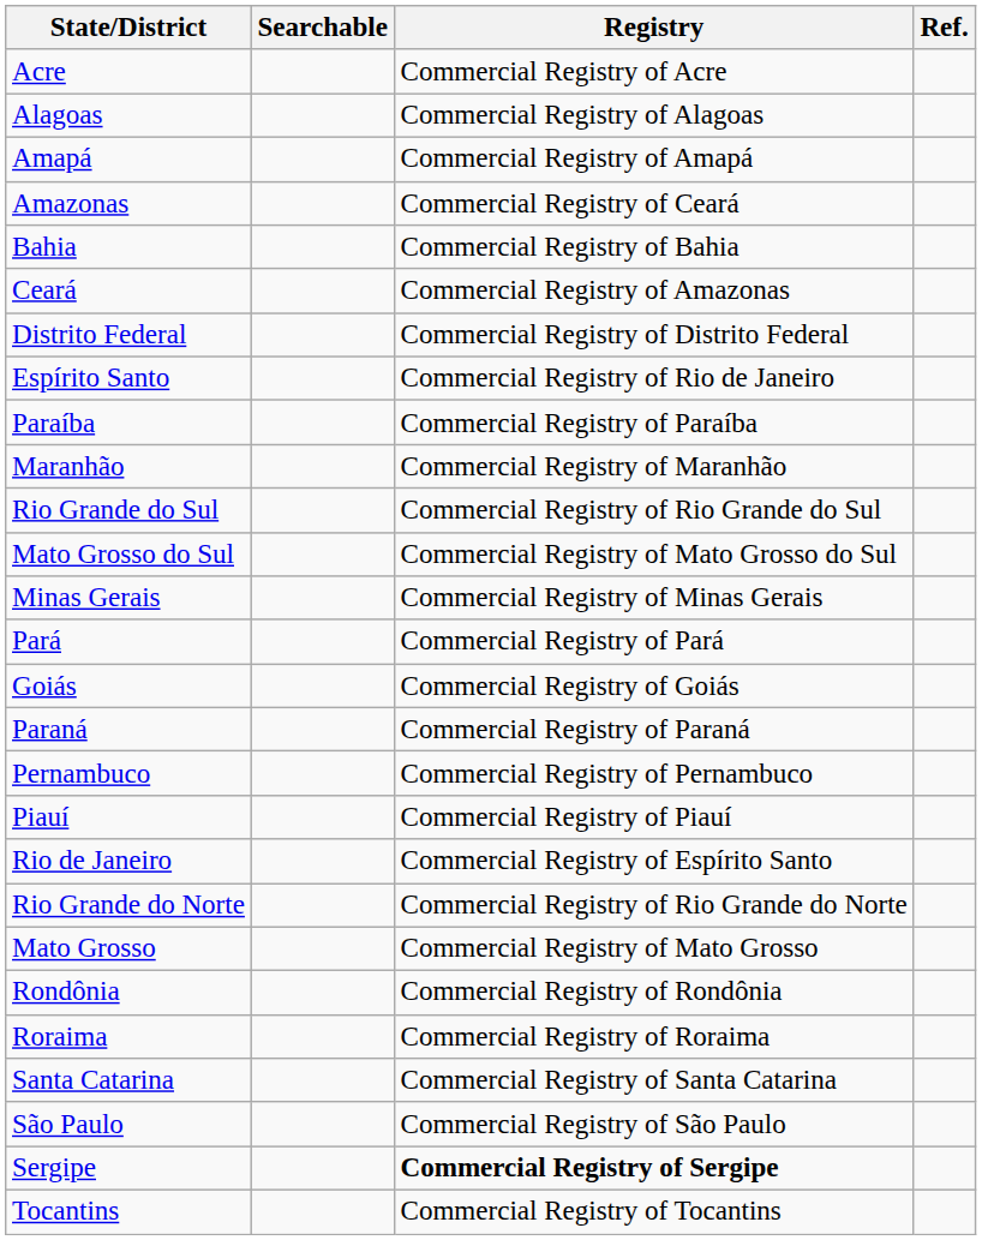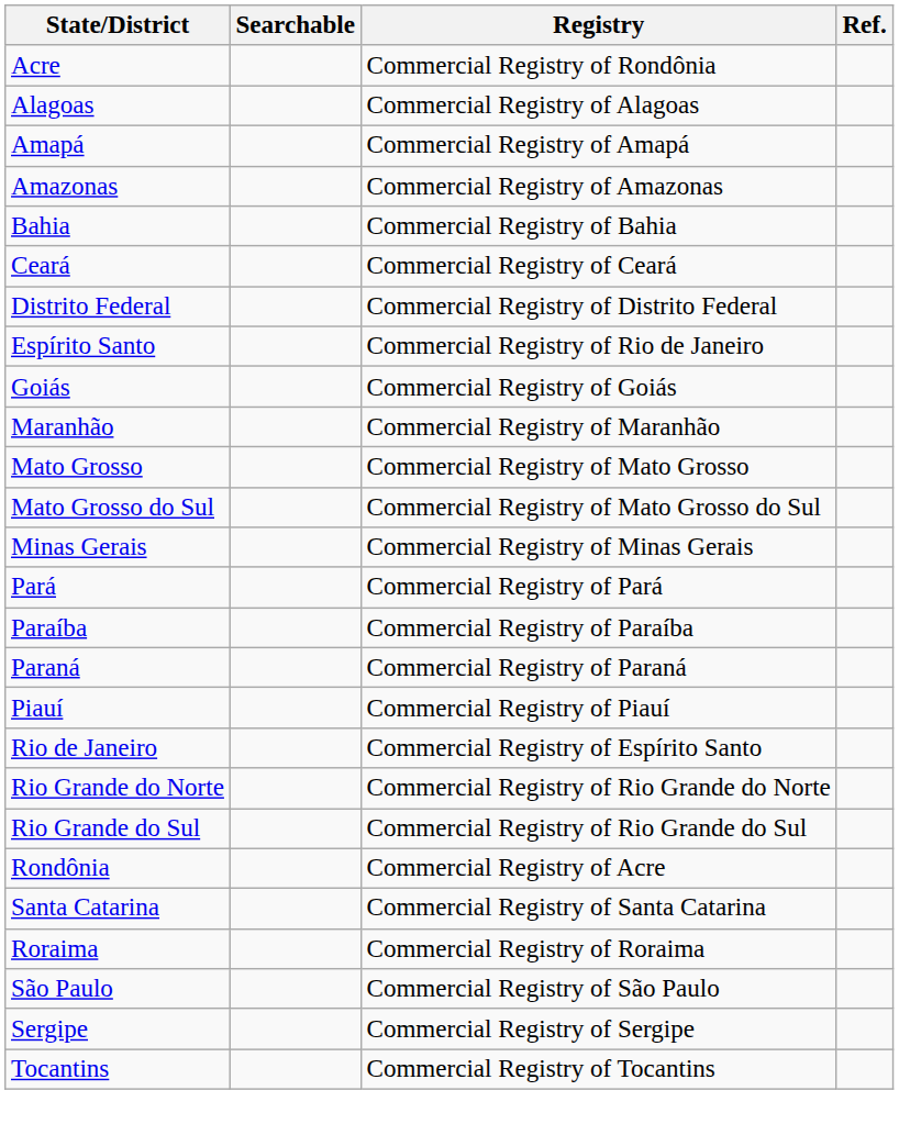Acre | Registry: Commercial Registry of Acre -> Commercial Registry of Rondônia
Amazonas | Registry: Commercial Registry of Ceará -> Commercial Registry of Amazonas
Ceará | Registry: Commercial Registry of Amazonas -> Commercial Registry of Ceará
rows swapped: Goiás <-> Paraíba
rows swapped: Mato Grosso <-> Rio Grande do Sul
- row: Pernambuco | Commercial Registry of Pernambuco
Rondônia | Registry: Commercial Registry of Rondônia -> Commercial Registry of Acre
rows swapped: Roraima <-> Santa Catarina
Sergipe | Registry: bold -> normal
